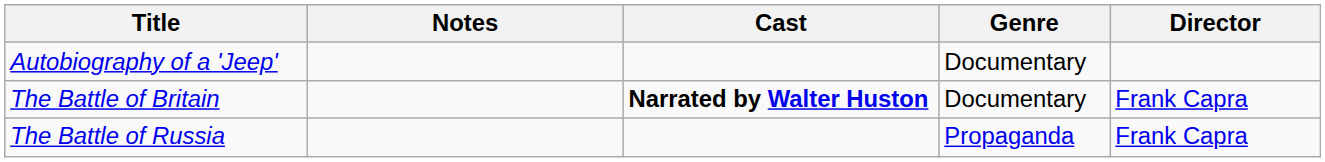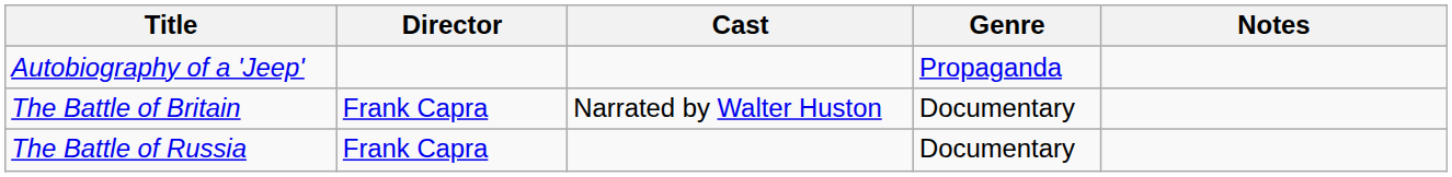columns swapped: Director <-> Notes
Autobiography of a 'Jeep' | Genre: Documentary -> Propaganda
The Battle of Britain | Cast: bold -> normal
The Battle of Russia | Genre: Propaganda -> Documentary
